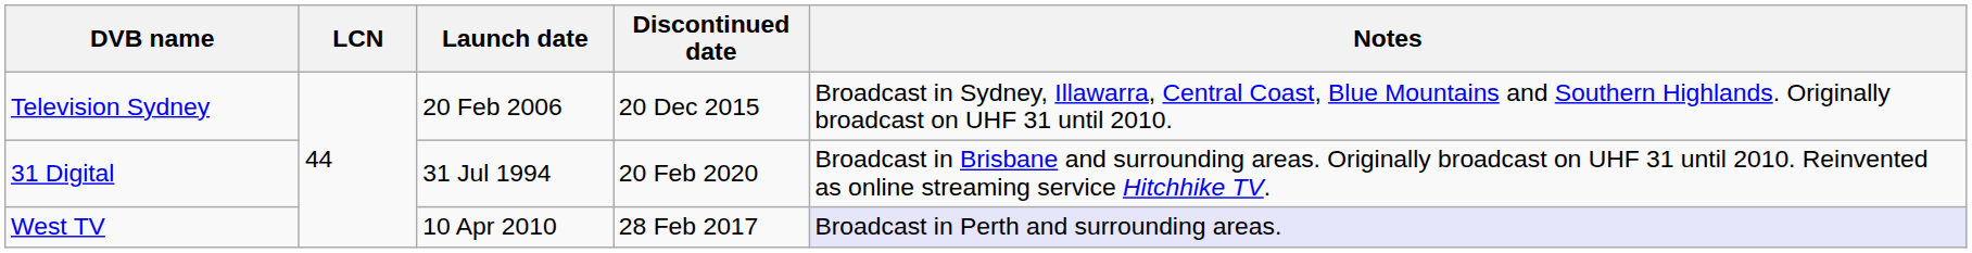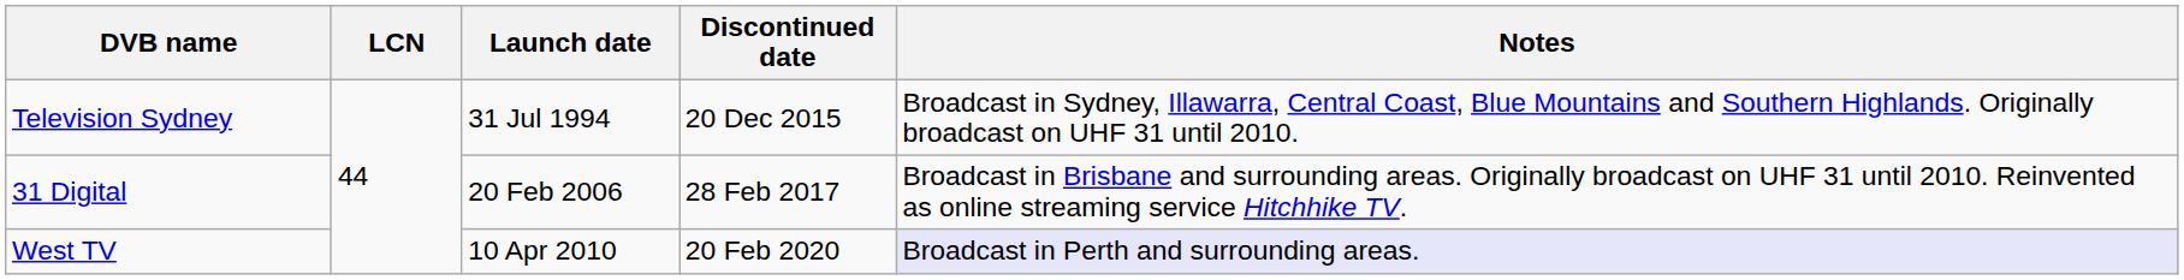Television Sydney | Launch date: 20 Feb 2006 -> 31 Jul 1994
31 Digital | Launch date: 31 Jul 1994 -> 20 Feb 2006
31 Digital | Discontinued date: 20 Feb 2020 -> 28 Feb 2017
West TV | Discontinued date: 28 Feb 2017 -> 20 Feb 2020
